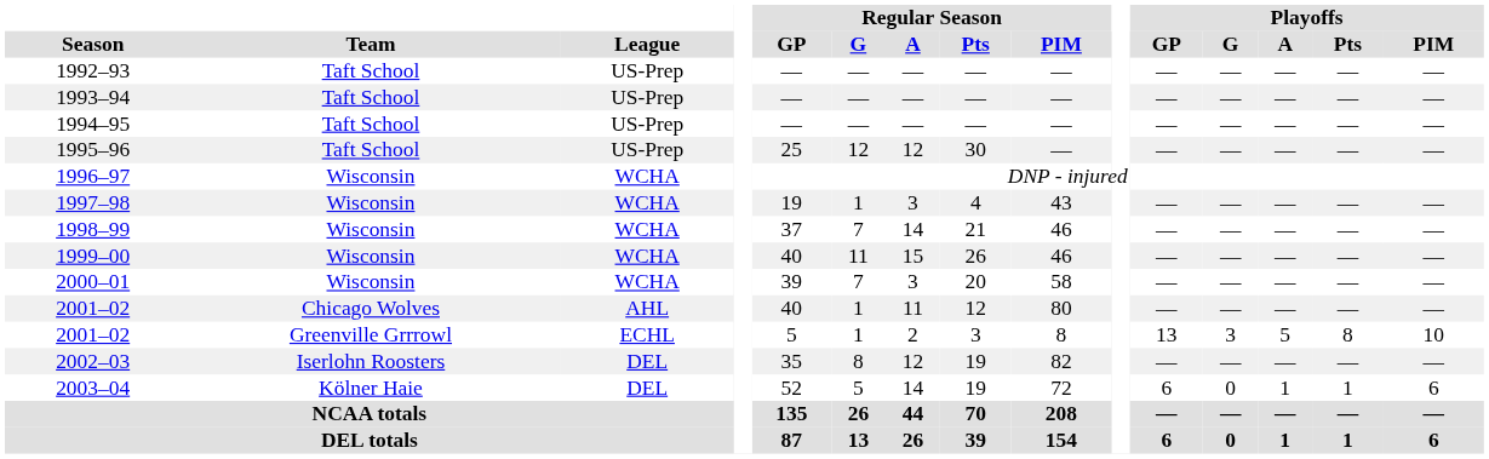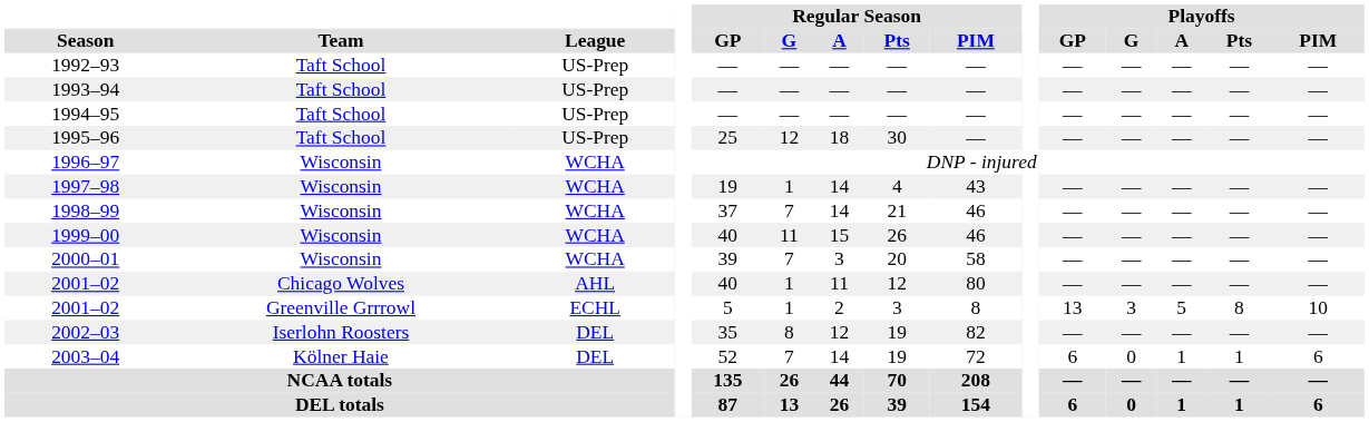1995–96 | Regular Season / A: 12 -> 18
1997–98 | Regular Season / A: 3 -> 14
2003–04 | Regular Season / G: 5 -> 7
